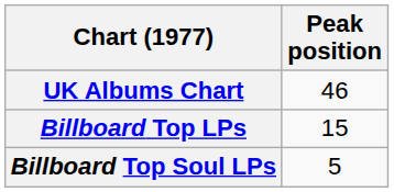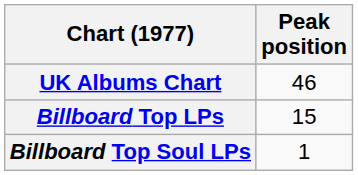Billboard Top Soul LPs | Peak position: 5 -> 1
